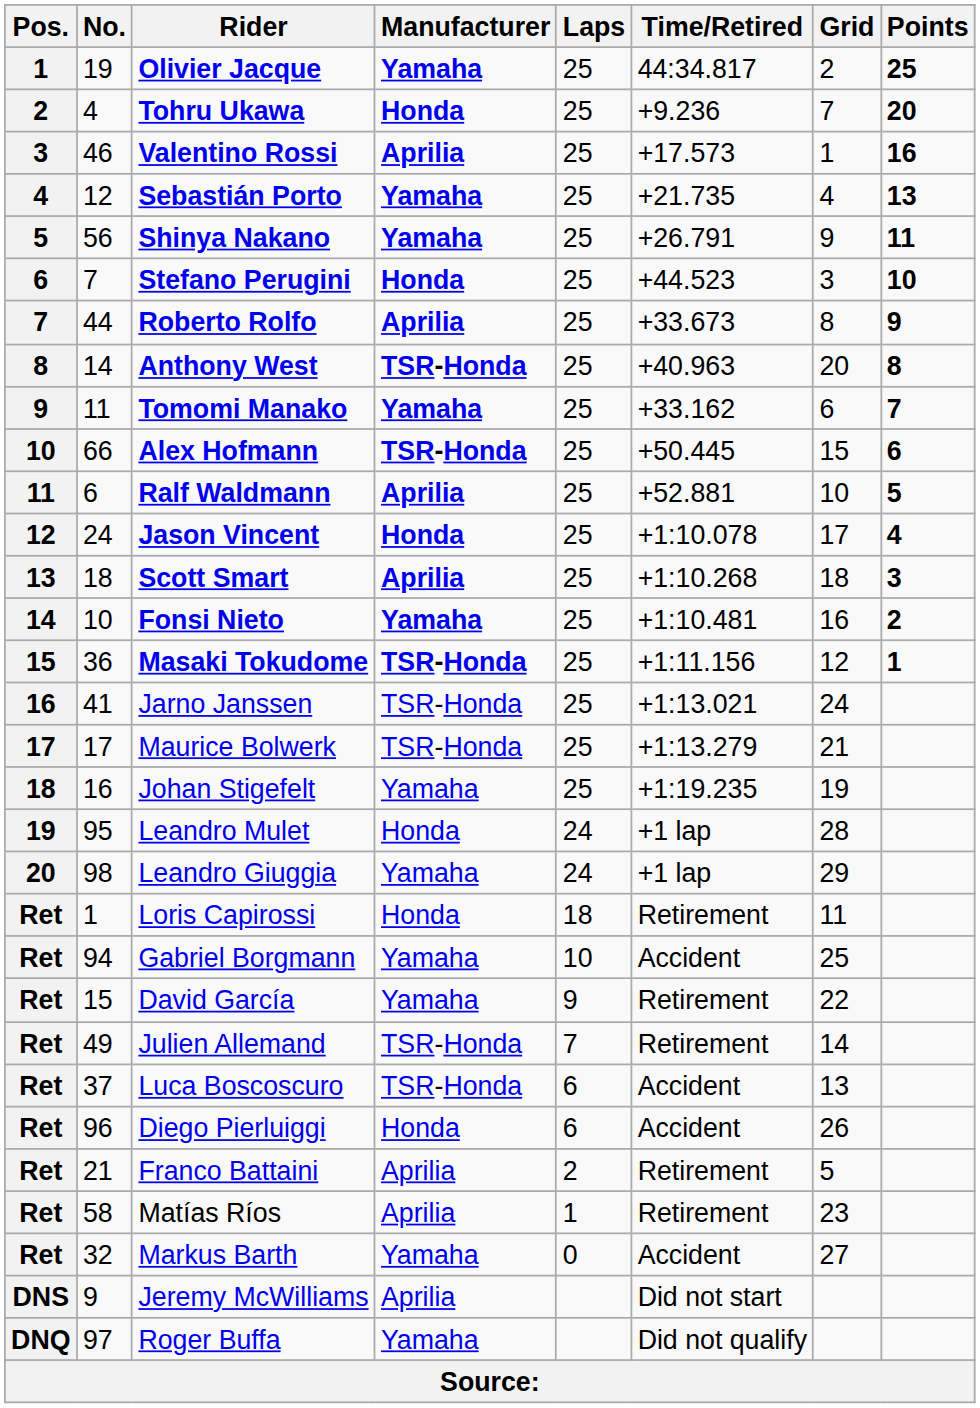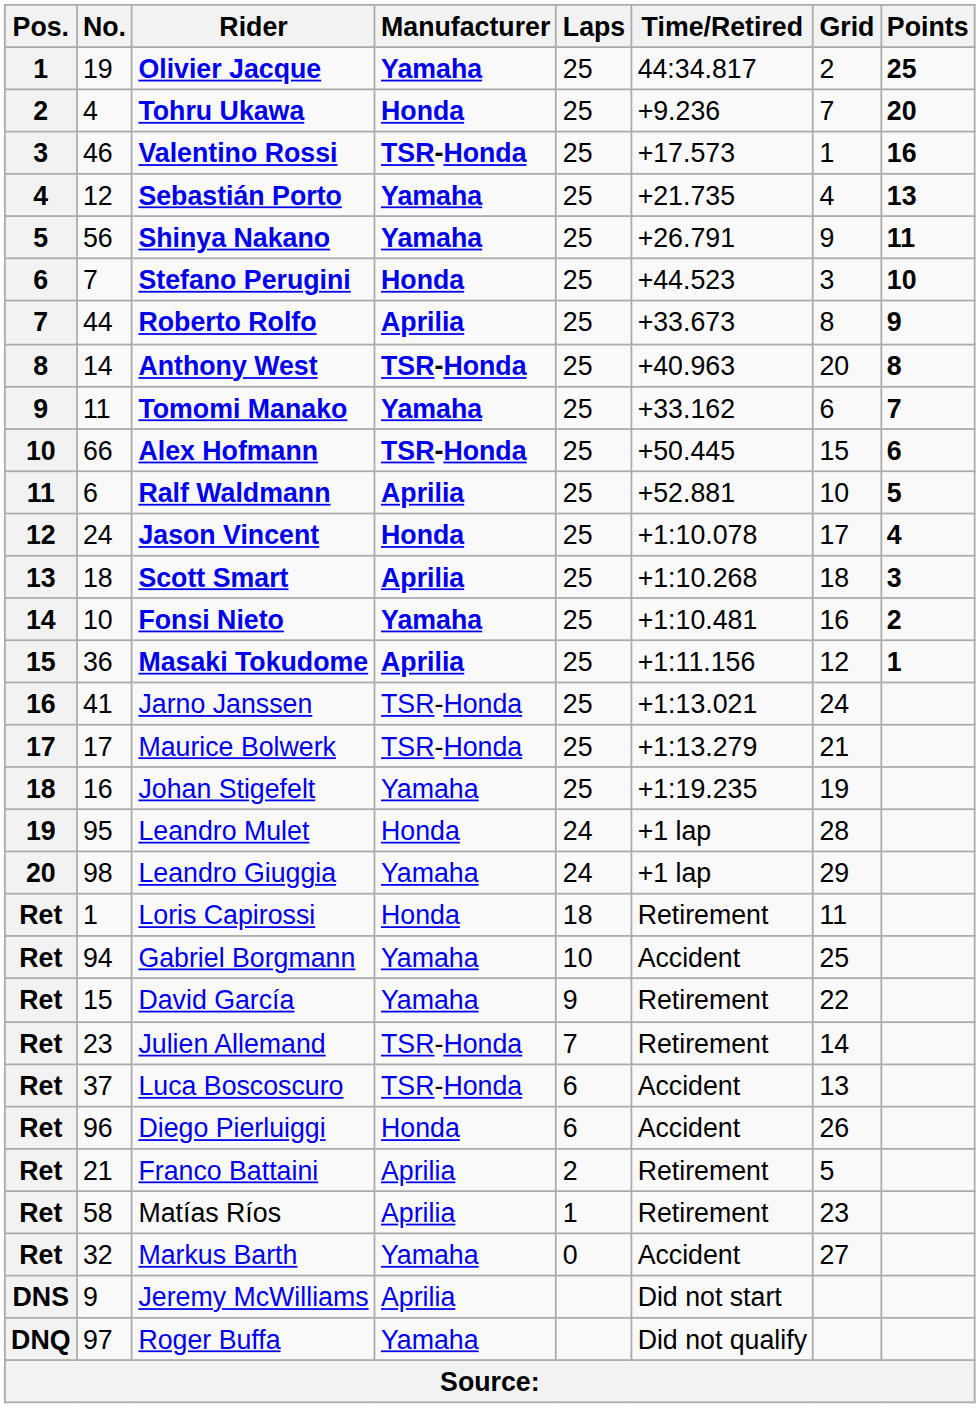Valentino Rossi | Manufacturer: Aprilia -> TSR-Honda
Masaki Tokudome | Manufacturer: TSR-Honda -> Aprilia
Julien Allemand | No.: 49 -> 23
